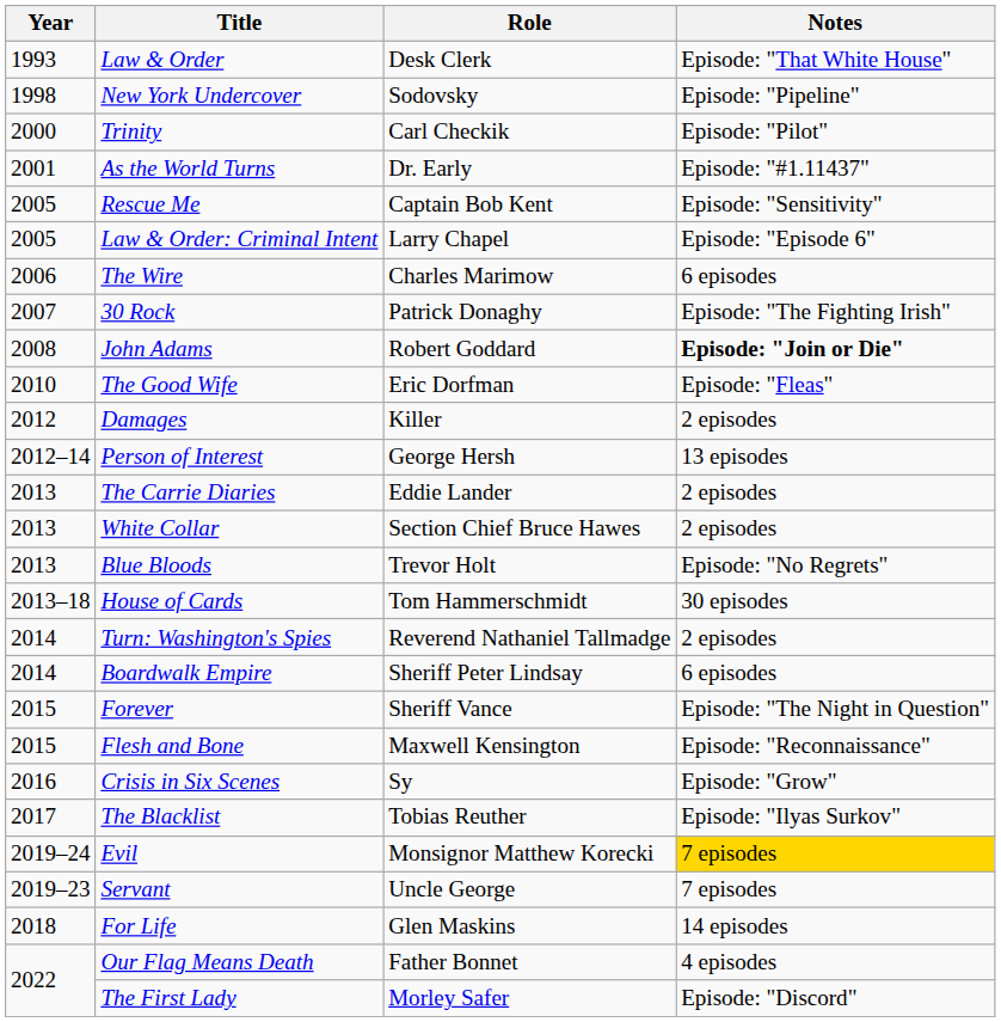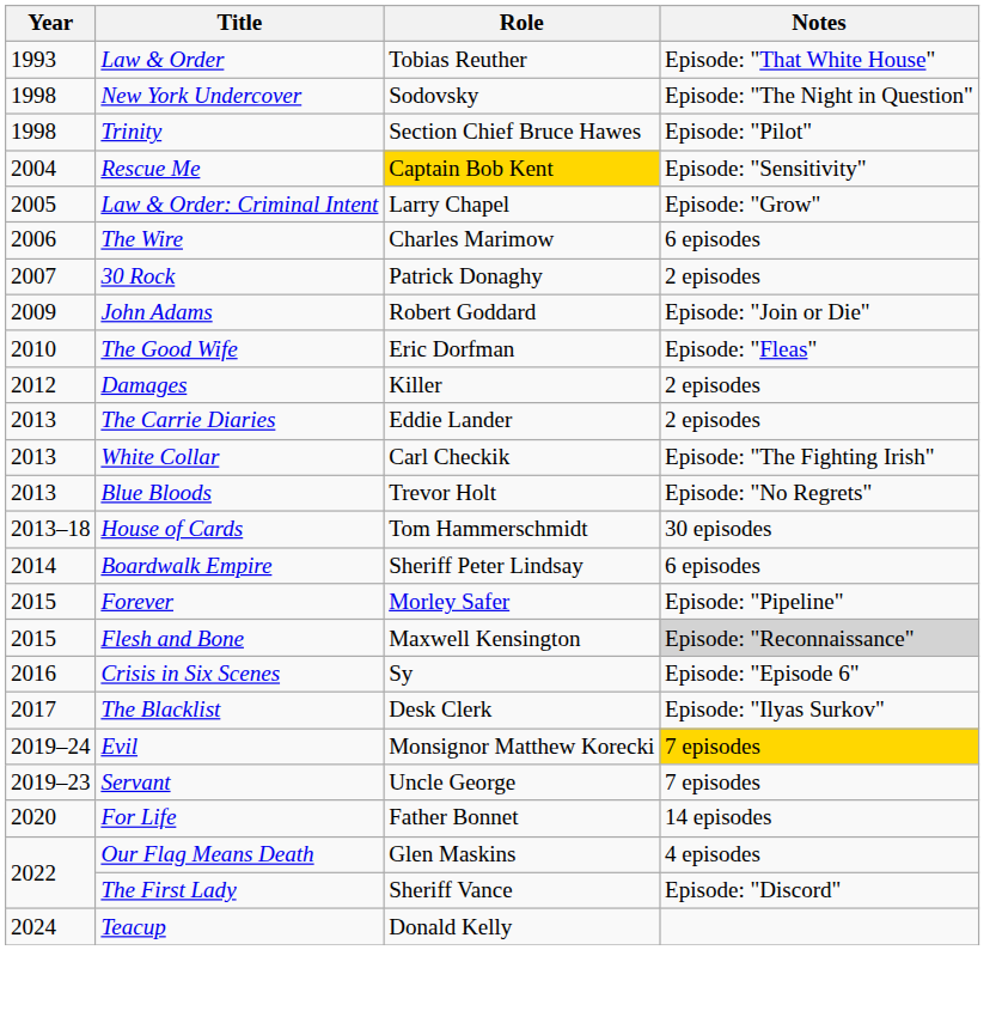Law & Order | Role: Desk Clerk -> Tobias Reuther
New York Undercover | Notes: Episode: "Pipeline" -> Episode: "The Night in Question"
Trinity | Year: 2000 -> 1998
Trinity | Role: Carl Checkik -> Section Chief Bruce Hawes
- row: 2001 | As the World Turns | Dr. Early | Episode: "#1.11437"
Rescue Me | Year: 2005 -> 2004
Rescue Me | Role: no background -> gold background
Law & Order: Criminal Intent | Notes: Episode: "Episode 6" -> Episode: "Grow"
30 Rock | Notes: Episode: "The Fighting Irish" -> 2 episodes
John Adams | Year: 2008 -> 2009
John Adams | Notes: bold -> normal
- row: 2012–14 | Person of Interest | George Hersh | 13 episodes
White Collar | Role: Section Chief Bruce Hawes -> Carl Checkik
White Collar | Notes: 2 episodes -> Episode: "The Fighting Irish"
- row: 2014 | Turn: Washington's Spies | Reverend Nathaniel Tallmadge | 2 episodes
Forever | Role: Sheriff Vance -> Morley Safer
Forever | Notes: Episode: "The Night in Question" -> Episode: "Pipeline"
Flesh and Bone | Notes: no background -> lightgrey background
Crisis in Six Scenes | Notes: Episode: "Grow" -> Episode: "Episode 6"
The Blacklist | Role: Tobias Reuther -> Desk Clerk
For Life | Year: 2018 -> 2020
For Life | Role: Glen Maskins -> Father Bonnet
Our Flag Means Death | Role: Father Bonnet -> Glen Maskins
The First Lady | Role: Morley Safer -> Sheriff Vance
+ row: 2024 | Teacup | Donald Kelly
